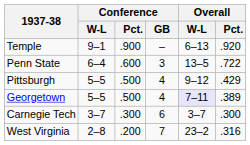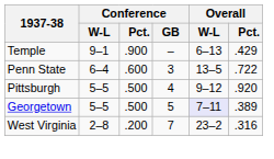Temple | Overall / Pct.: .920 -> .429
Pittsburgh | Overall / Pct.: .429 -> .920
Georgetown | Conference / GB: 4 -> 5
- row: Carnegie Tech | 3–7 | .300 | 6 | 3–7 | .300
